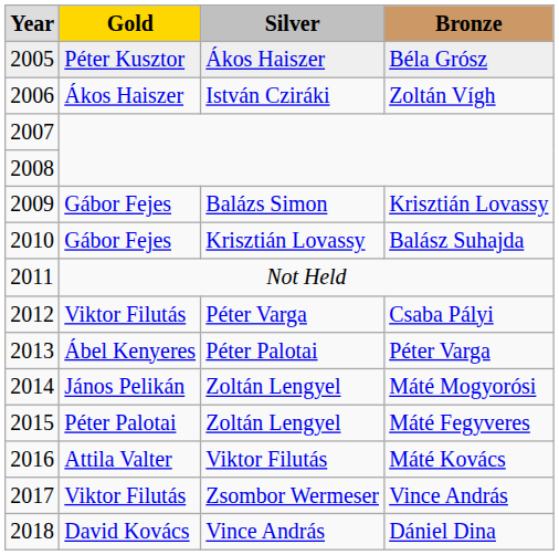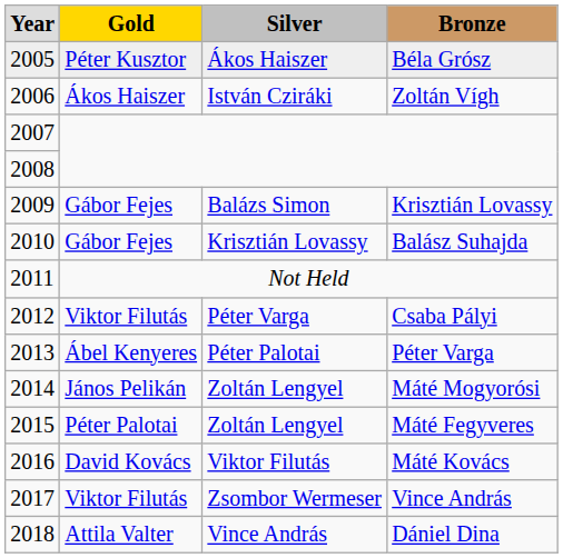Máté Kovács | column 2: Attila Valter -> David Kovács
Dániel Dina | column 2: David Kovács -> Attila Valter
